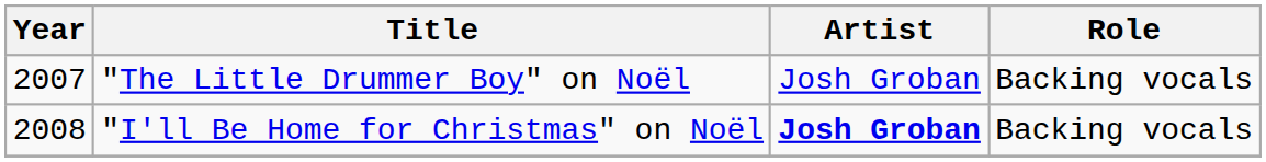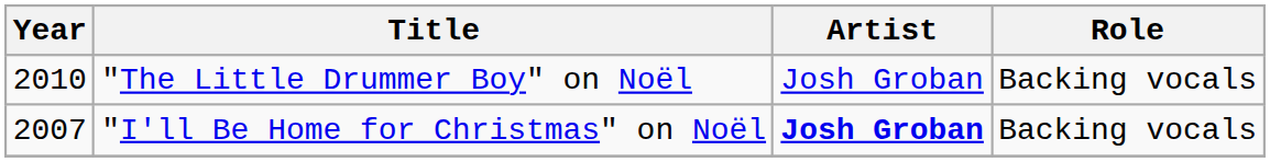"The Little Drummer Boy" on Noël | Year: 2007 -> 2010
"I'll Be Home for Christmas" on Noël | Year: 2008 -> 2007
